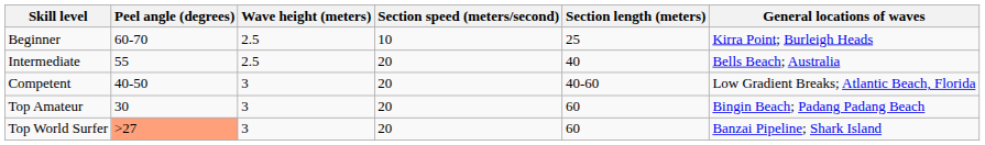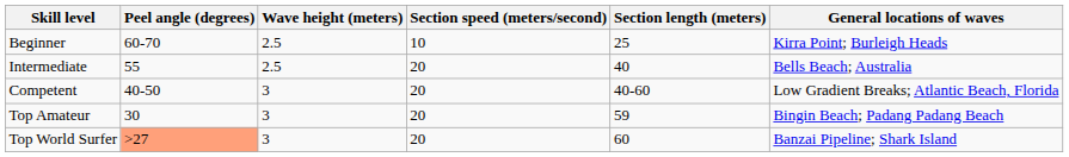Top Amateur | Section length (meters): 60 -> 59
